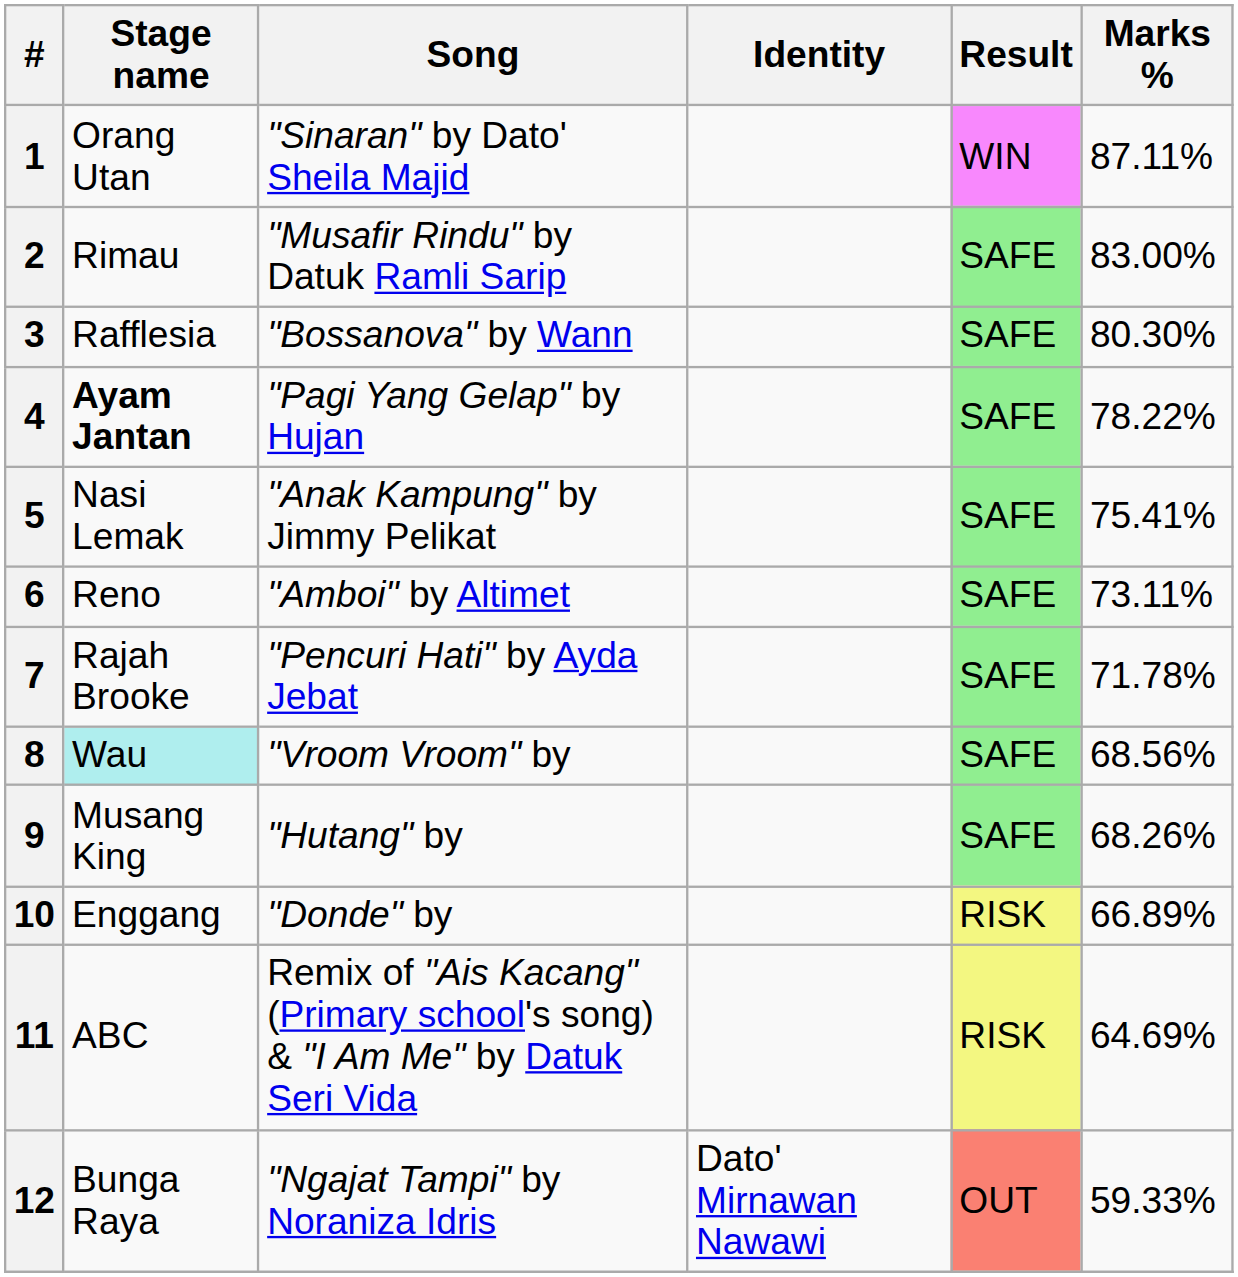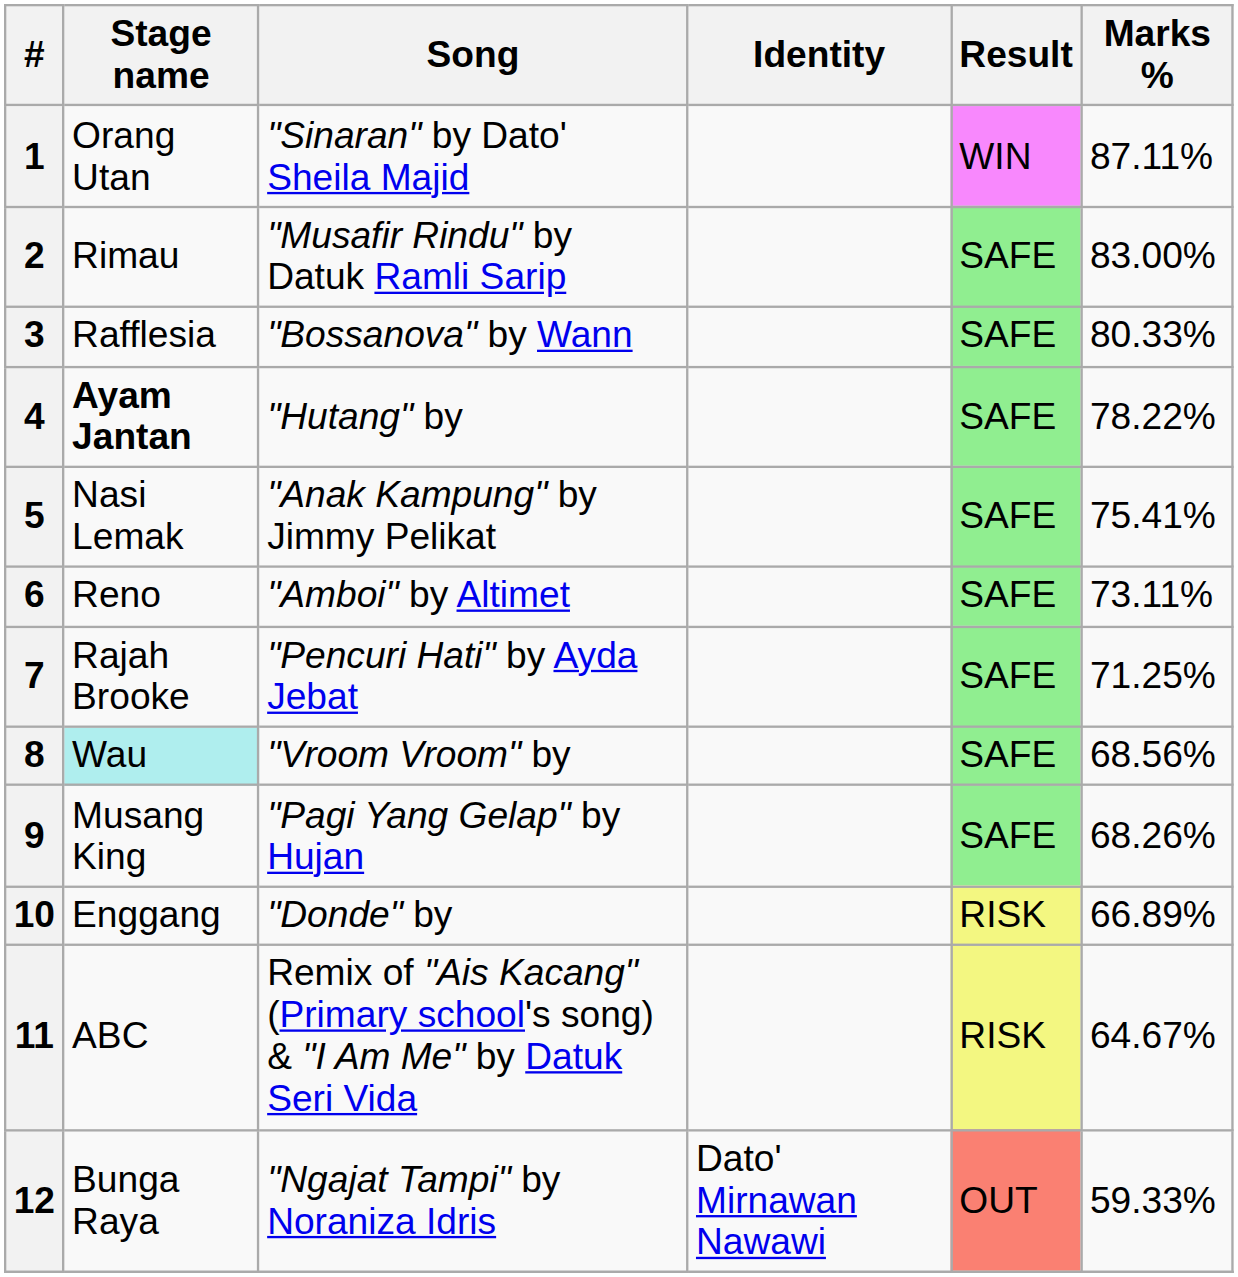3 | Marks %: 80.30% -> 80.33%
4 | Song: "Pagi Yang Gelap" by Hujan -> "Hutang" by
7 | Marks %: 71.78% -> 71.25%
9 | Song: "Hutang" by -> "Pagi Yang Gelap" by Hujan
11 | Marks %: 64.69% -> 64.67%
